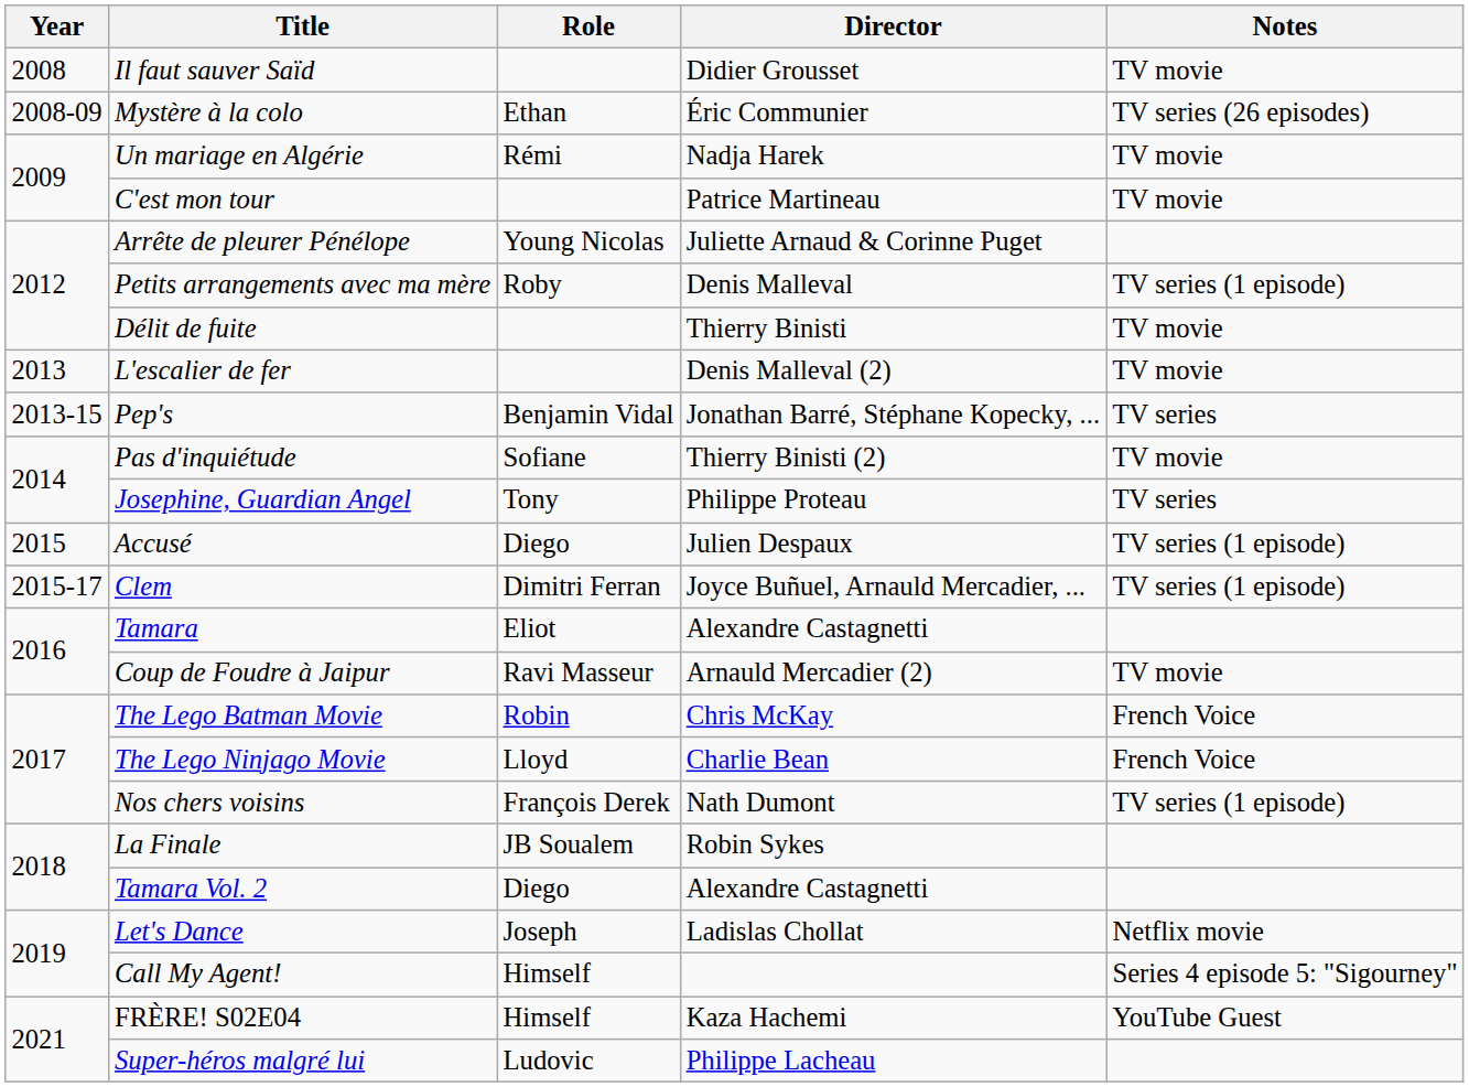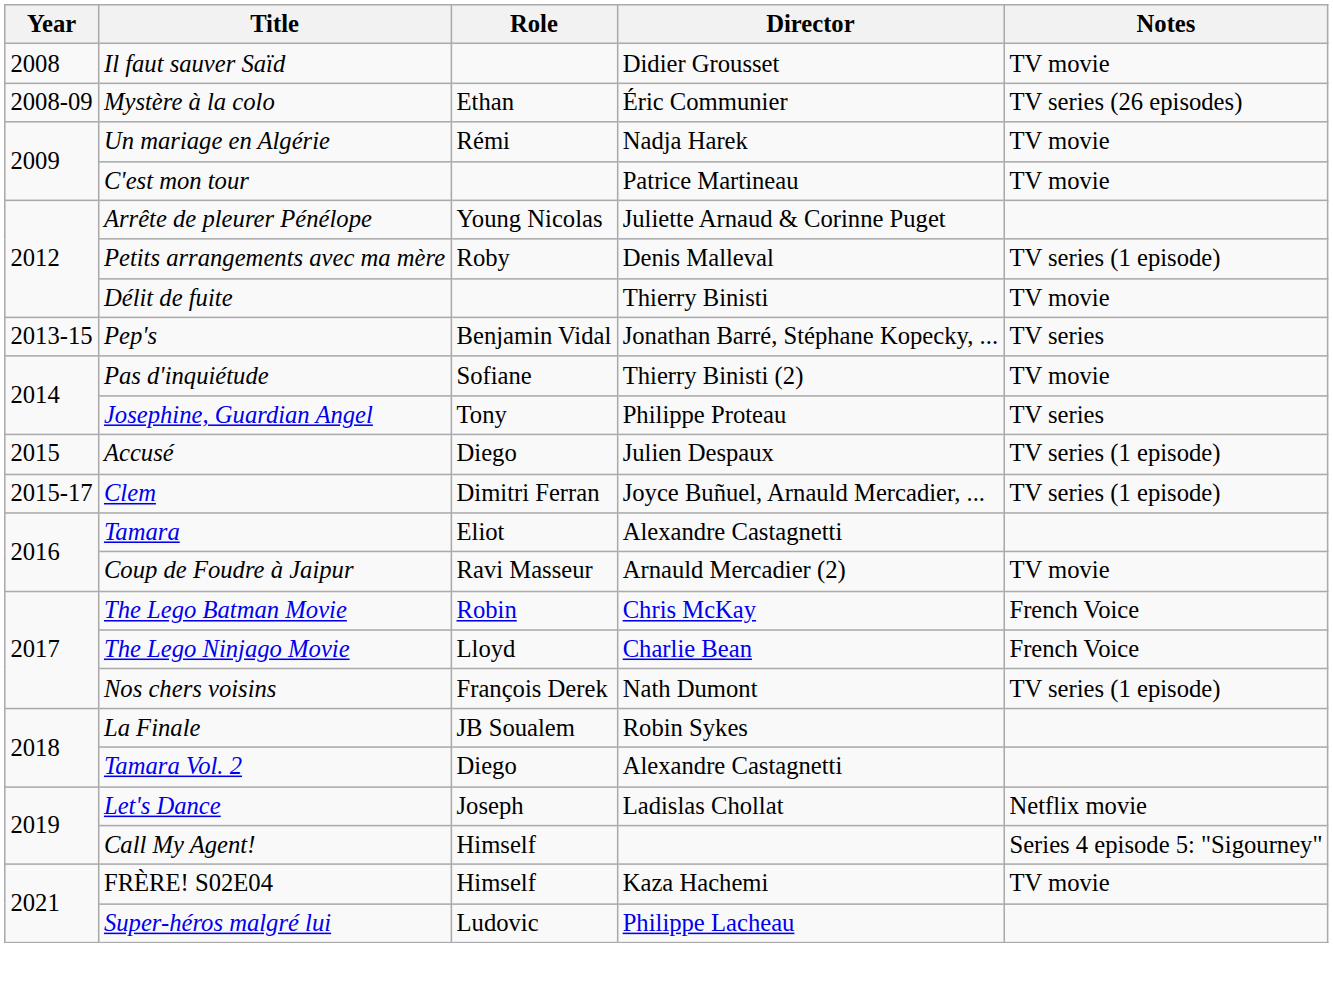- row: 2013 | L'escalier de fer | Denis Malleval (2) | TV movie
FRÈRE! S02E04 | Notes: YouTube Guest -> TV movie
